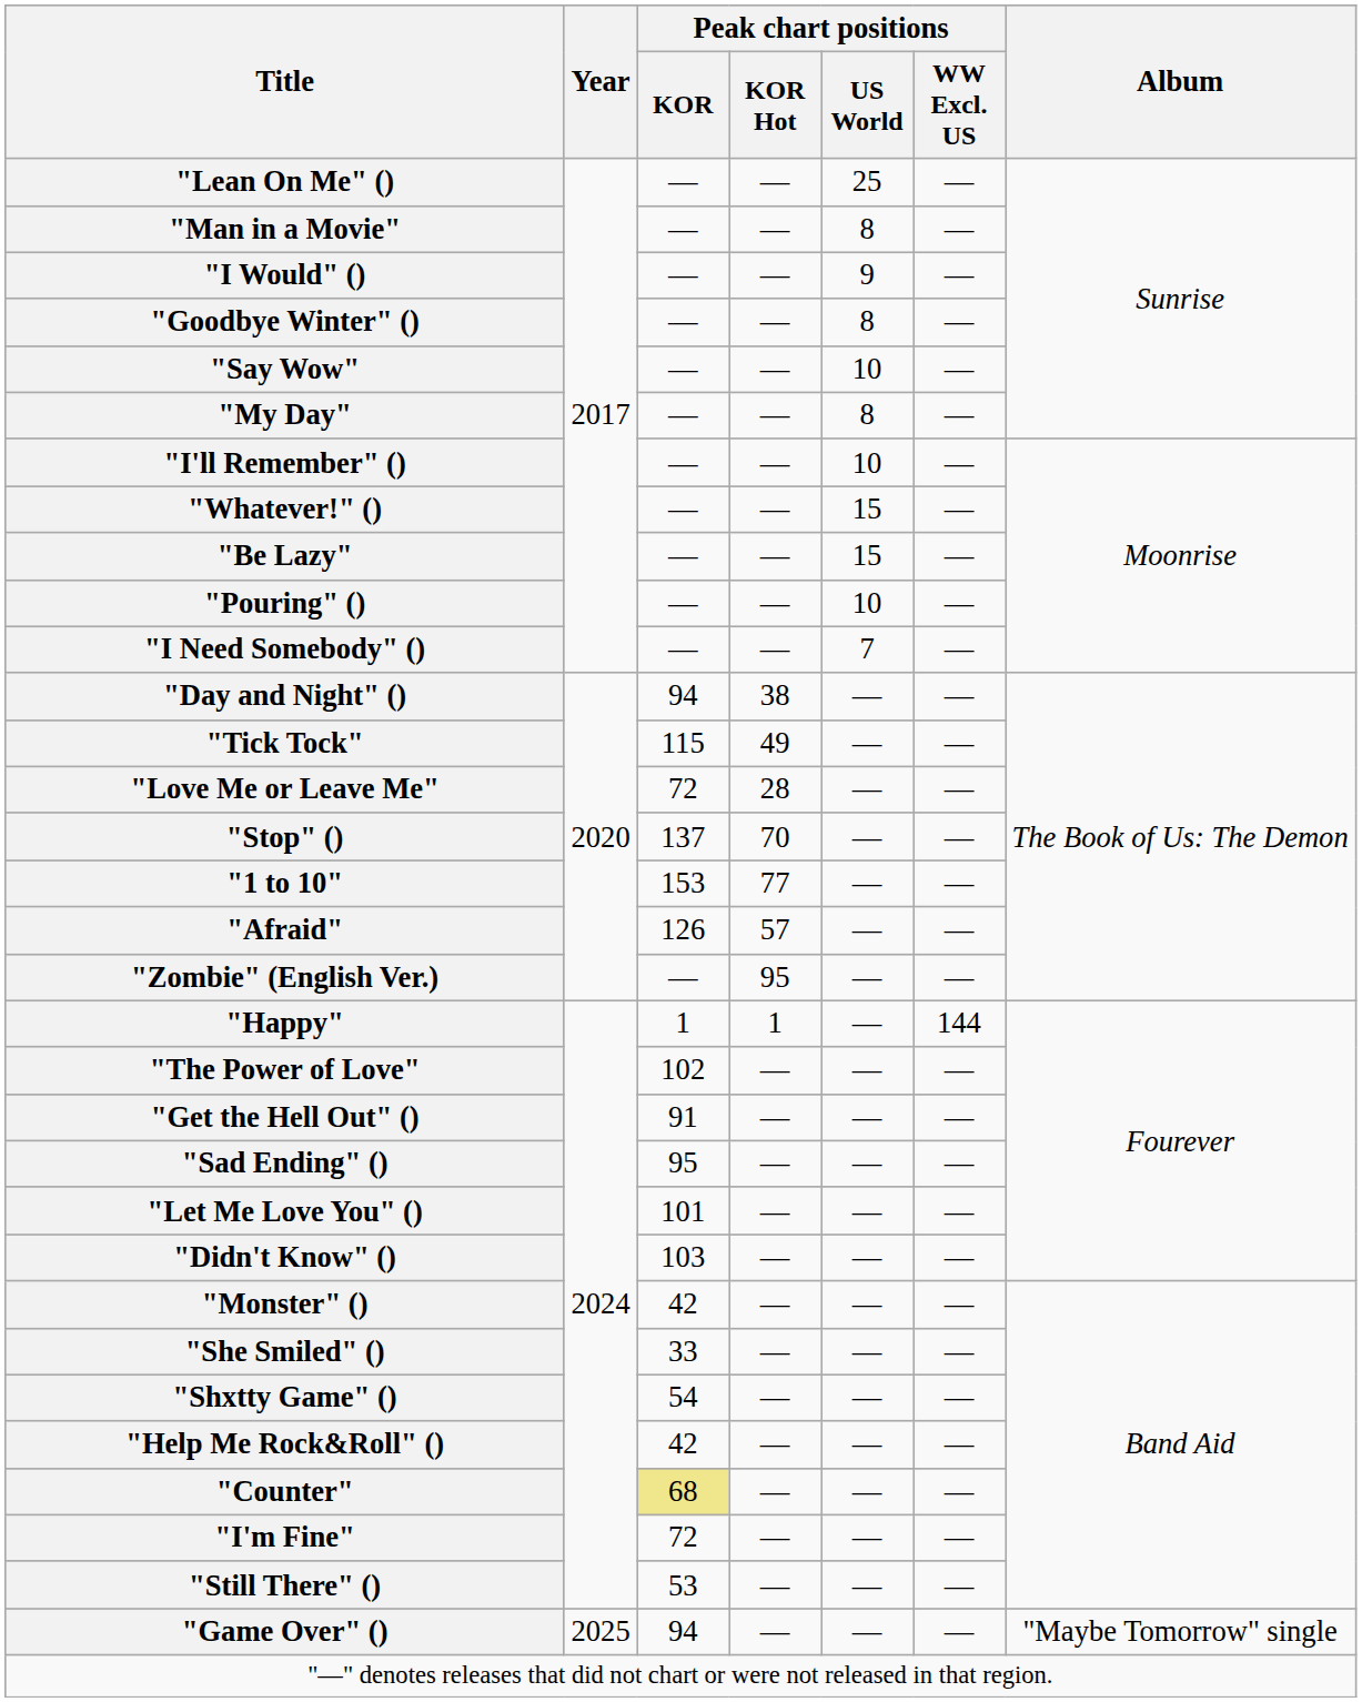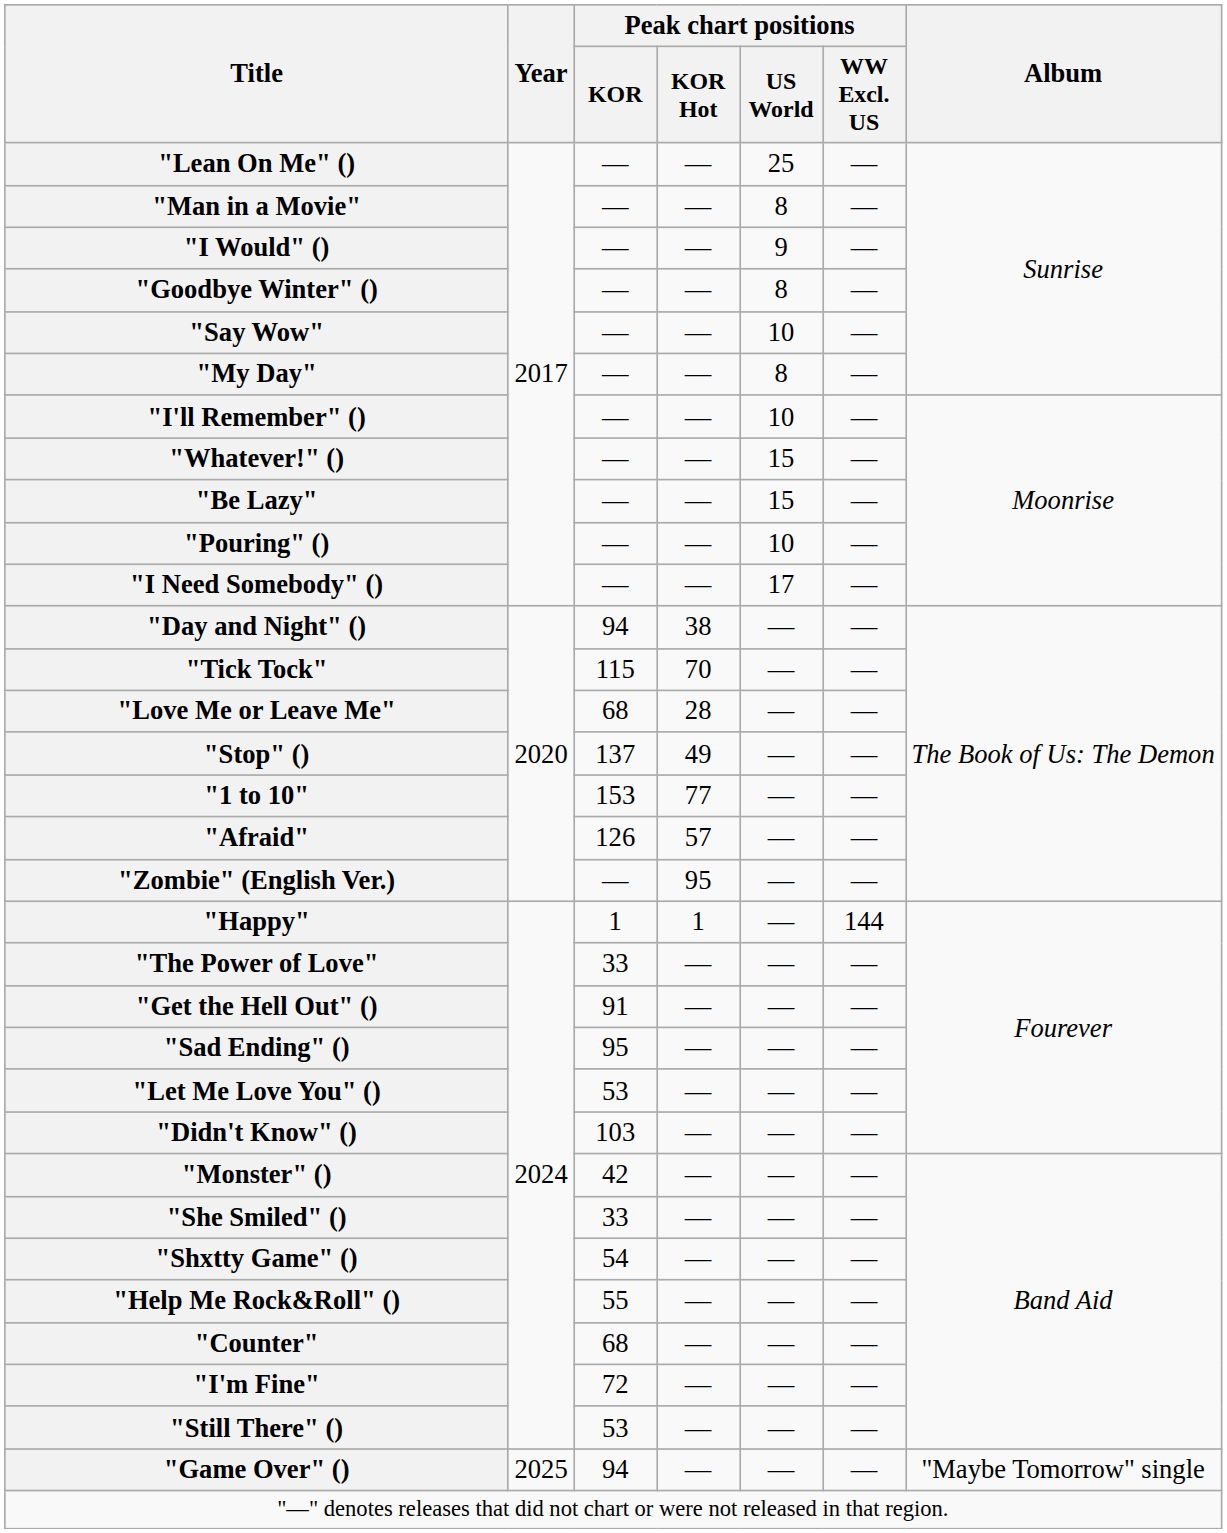"I Need Somebody" () | Peak chart positions / US World: 7 -> 17
"Tick Tock" | Peak chart positions / KOR Hot: 49 -> 70
"Love Me or Leave Me" | Peak chart positions / KOR: 72 -> 68
"Stop" () | Peak chart positions / KOR Hot: 70 -> 49
"The Power of Love" | Peak chart positions / KOR: 102 -> 33
"Let Me Love You" () | Peak chart positions / KOR: 101 -> 53
"Help Me Rock&Roll" () | Peak chart positions / KOR: 42 -> 55
"Counter" | Peak chart positions / KOR: khaki background -> no background
